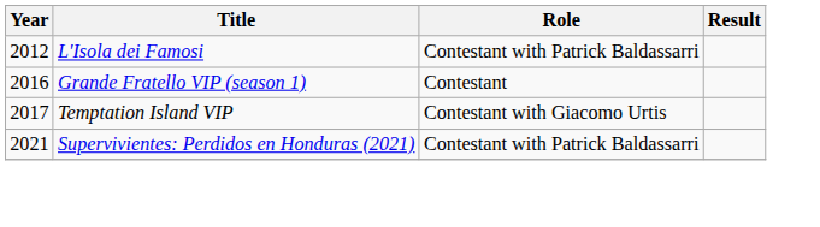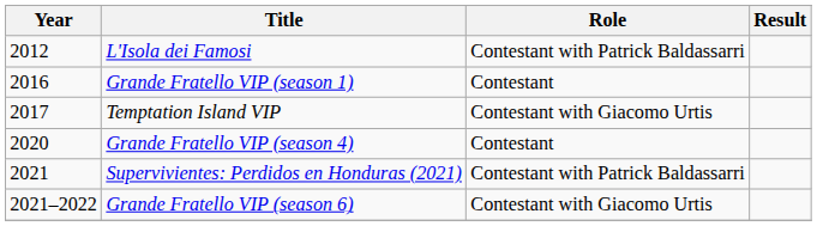+ row: 2020 | Grande Fratello VIP (season 4) | Contestant
+ row: 2021–2022 | Grande Fratello VIP (season 6) | Contestant with Giacomo Urtis
